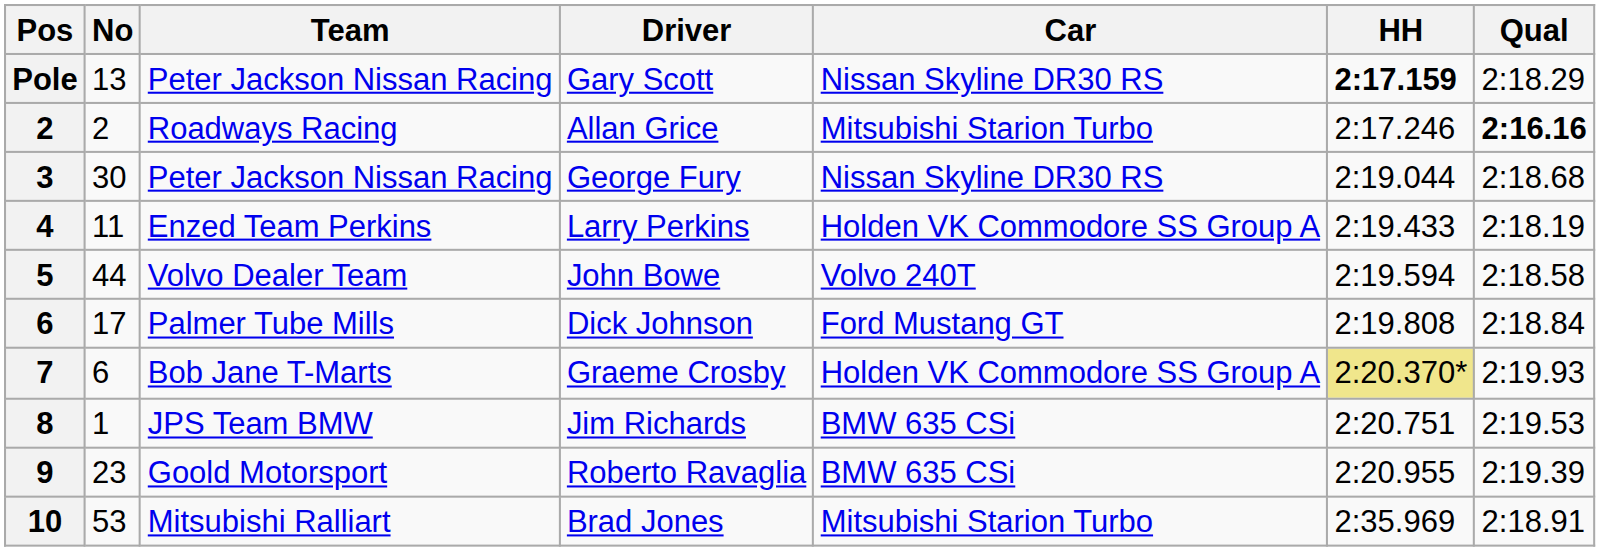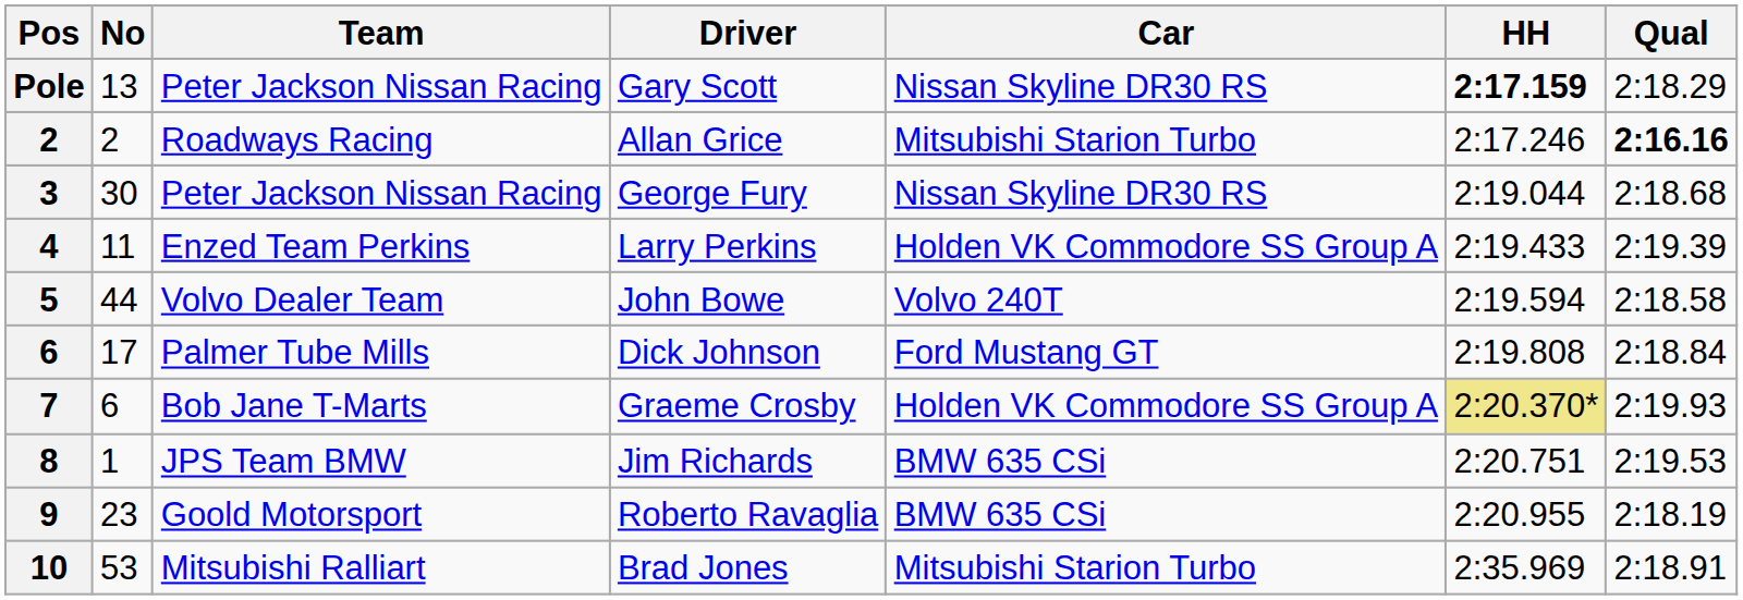Larry Perkins | Qual: 2:18.19 -> 2:19.39
Roberto Ravaglia | Qual: 2:19.39 -> 2:18.19
